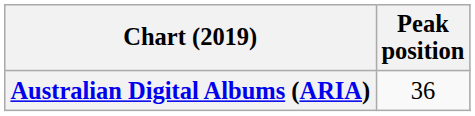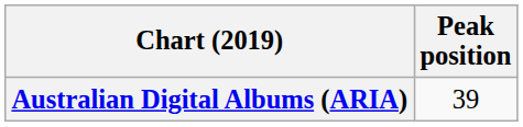Australian Digital Albums (ARIA) | Peak position: 36 -> 39
